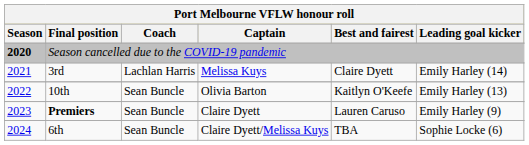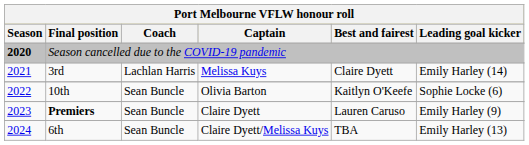10th | Leading goal kicker: Emily Harley (13) -> Sophie Locke (6)
6th | Leading goal kicker: Sophie Locke (6) -> Emily Harley (13)
